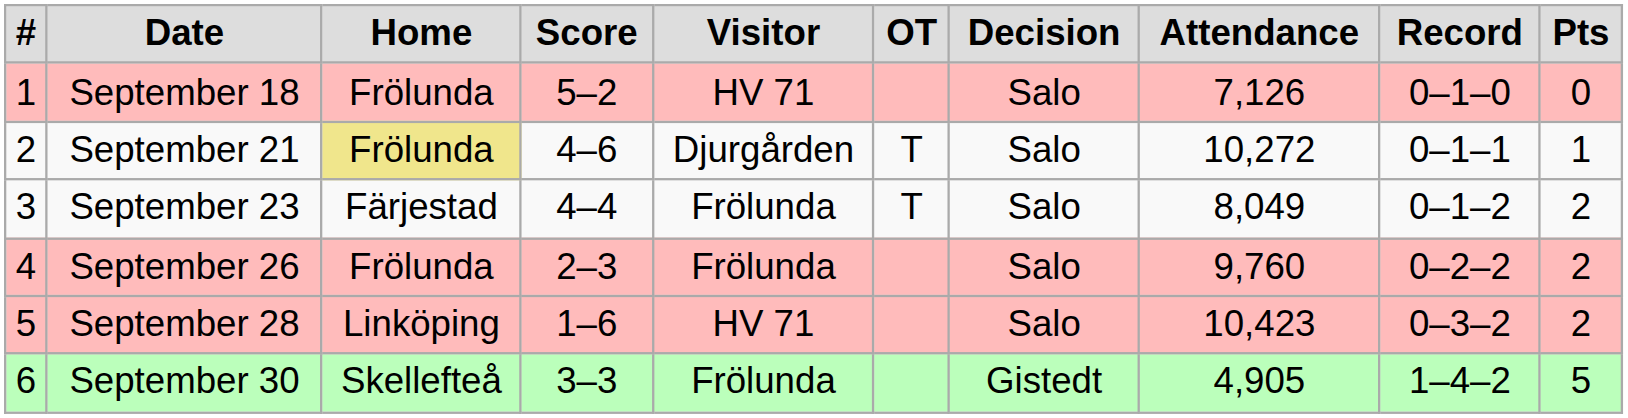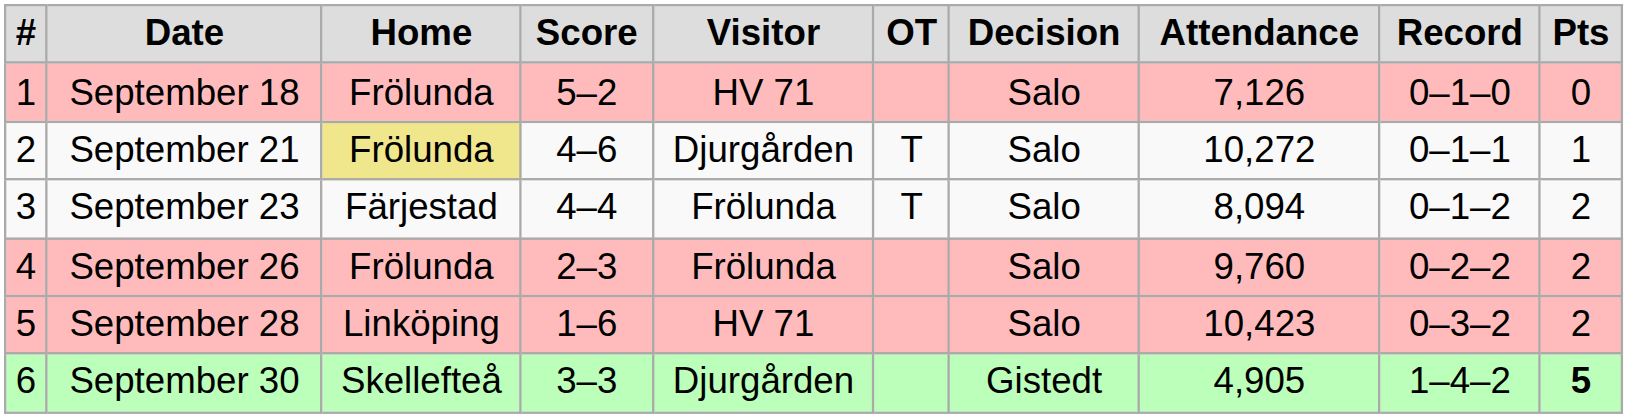September 23 | Attendance: 8,049 -> 8,094
September 30 | Visitor: Frölunda -> Djurgården
September 30 | Pts: normal -> bold
